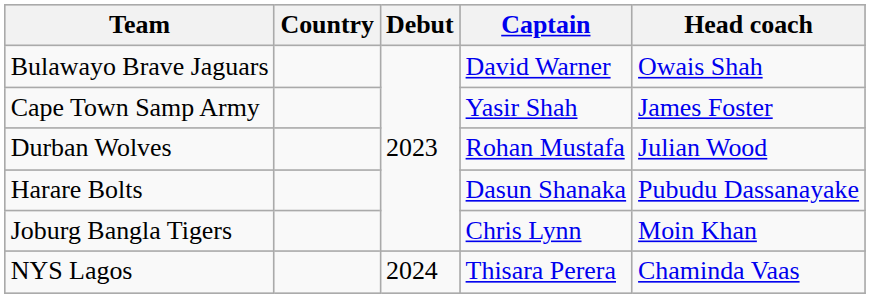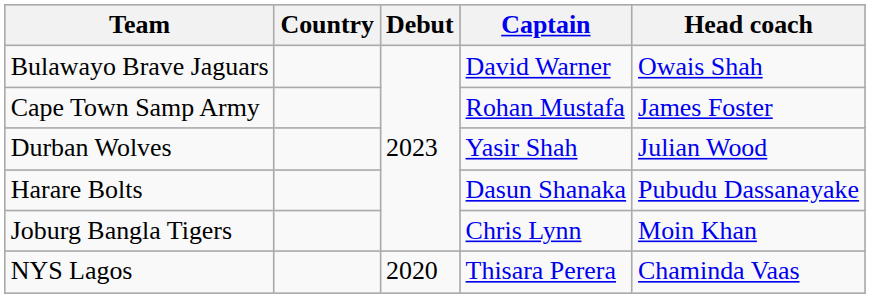Cape Town Samp Army | Captain: Yasir Shah -> Rohan Mustafa
Durban Wolves | Captain: Rohan Mustafa -> Yasir Shah
NYS Lagos | Debut: 2024 -> 2020
